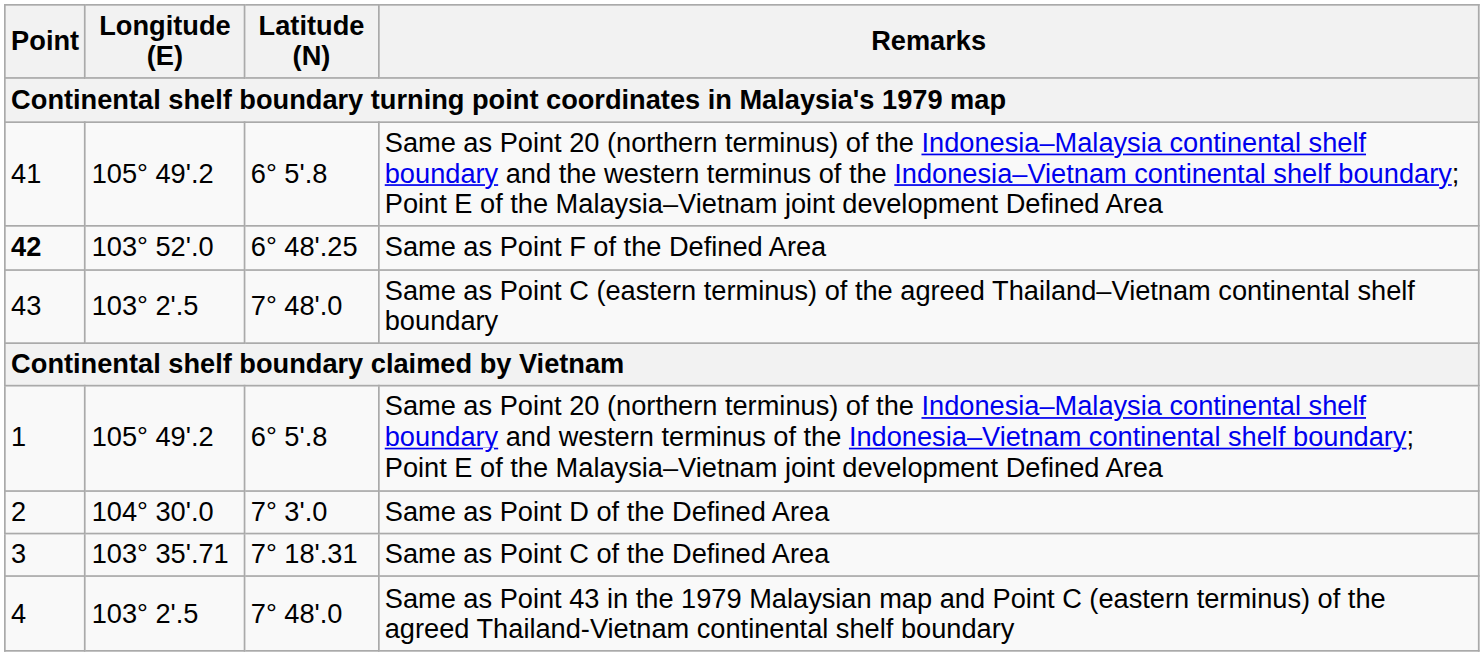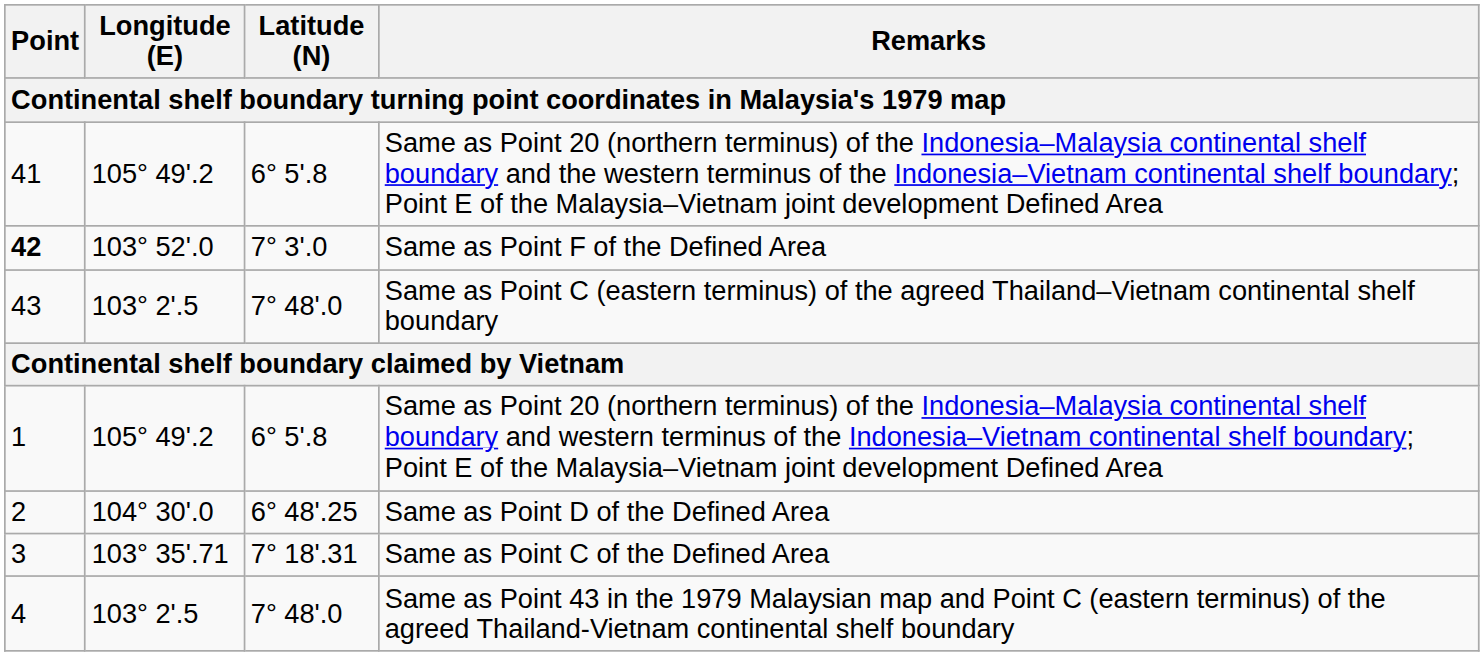Same as Point F of the Defined Area | Latitude (N): 6° 48'.25 -> 7° 3'.0
Same as Point D of the Defined Area | Latitude (N): 7° 3'.0 -> 6° 48'.25
